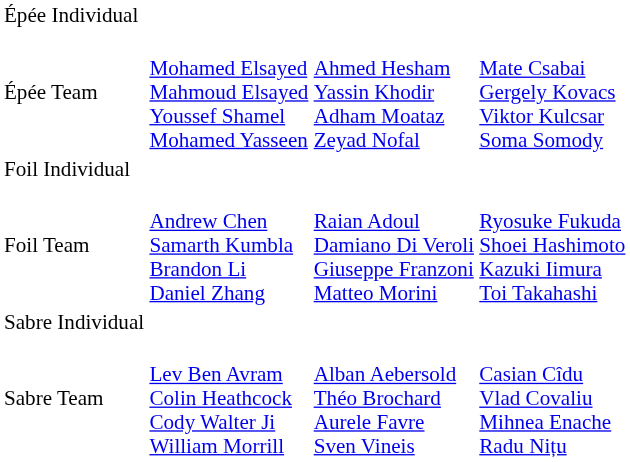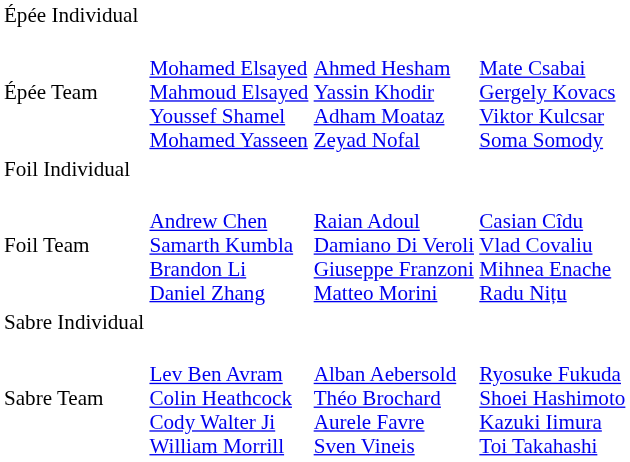Foil Team | column 4: Ryosuke Fukuda Shoei Hashimoto Kazuki Iimura Toi Takahashi -> Casian Cîdu Vlad Covaliu Mihnea Enache Radu Nițu
Sabre Team | column 4: Casian Cîdu Vlad Covaliu Mihnea Enache Radu Nițu -> Ryosuke Fukuda Shoei Hashimoto Kazuki Iimura Toi Takahashi
